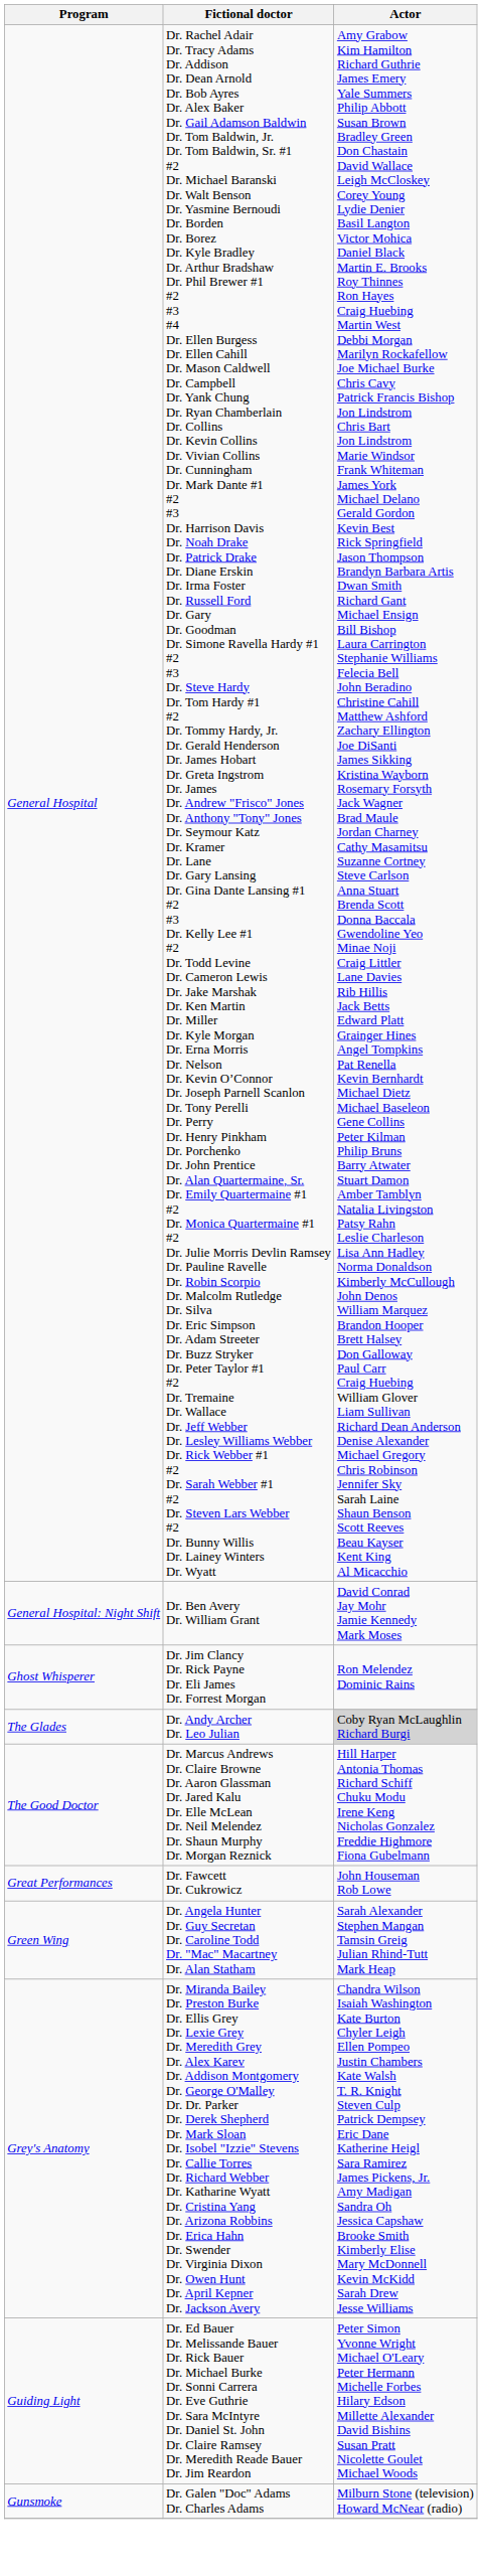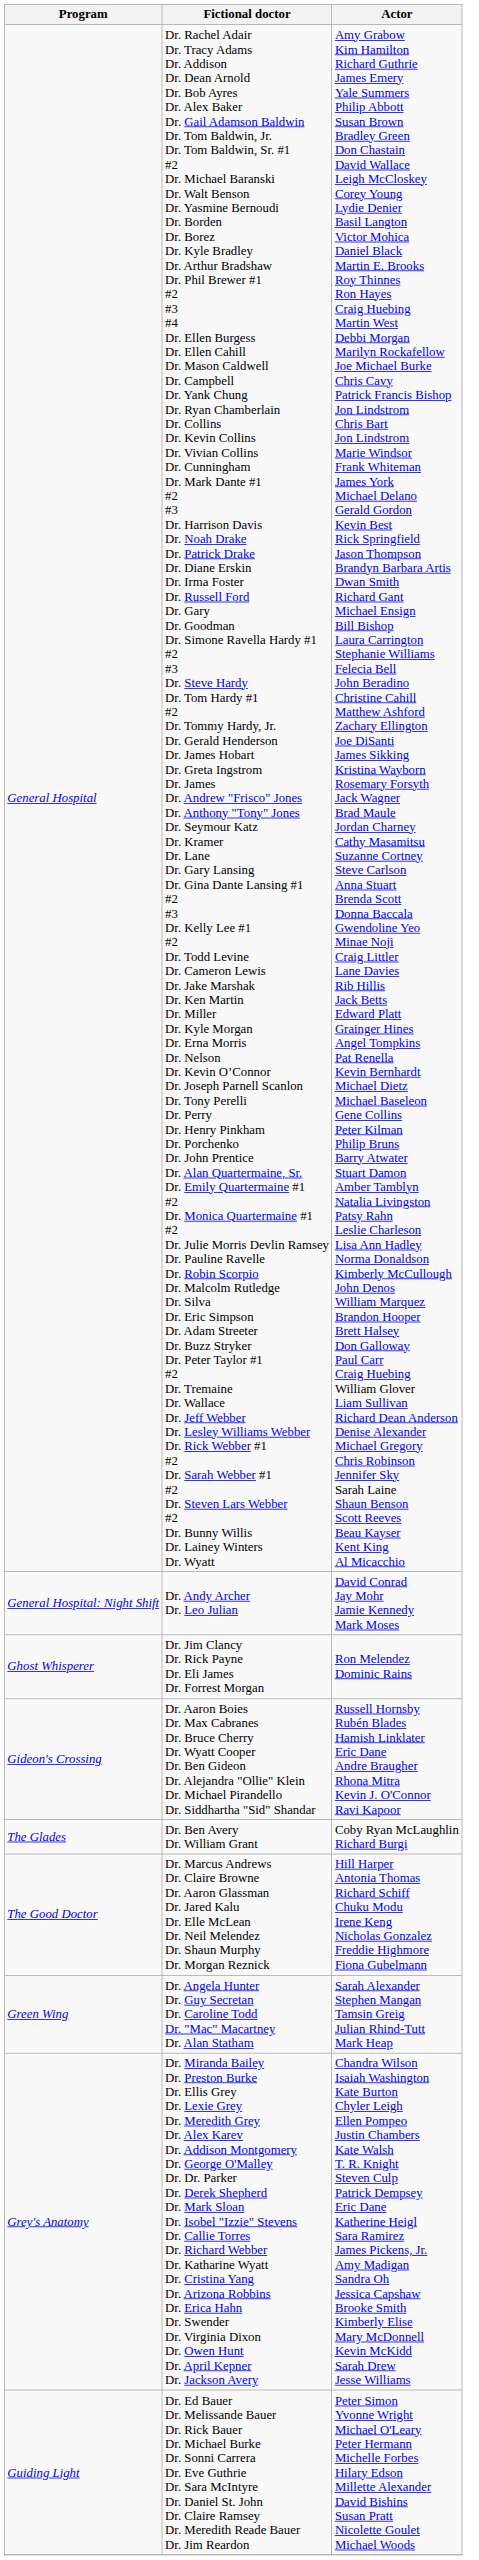General Hospital: Night Shift | Fictional doctor: Dr. Ben Avery Dr. William Grant -> Dr. Andy Archer Dr. Leo Julian
+ row: Gideon's Crossing | Dr. Aaron Boies Dr. Max Cabranes Dr. Bruce Cherry Dr. Wyatt Cooper Dr. Ben Gideon Dr. Alejandra "Ollie" Klein Dr. Michael Pirandello Dr. Siddhartha "Sid" Shandar | Russell Hornsby Rubén Blades Hamish Linklater Eric Dane Andre Braugher Rhona Mitra Kevin J. O'Connor Ravi Kapoor
The Glades | Fictional doctor: Dr. Andy Archer Dr. Leo Julian -> Dr. Ben Avery Dr. William Grant
The Glades | Actor: lightgrey background -> no background
- row: Great Performances | Dr. Fawcett Dr. Cukrowicz | John Houseman Rob Lowe
- row: Gunsmoke | Dr. Galen "Doc" Adams Dr. Charles Adams | Milburn Stone (television) Howard McNear (radio)
